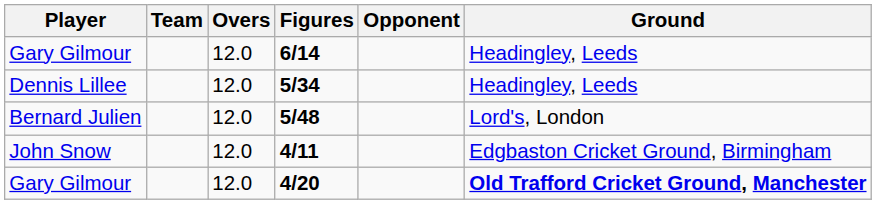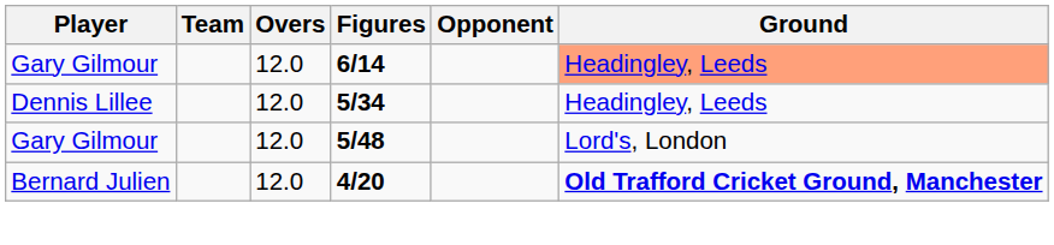6/14 | Ground: no background -> lightsalmon background
5/48 | Player: Bernard Julien -> Gary Gilmour
- row: John Snow | 12.0 | 4/11 | Edgbaston Cricket Ground, Birmingham
4/20 | Player: Gary Gilmour -> Bernard Julien
